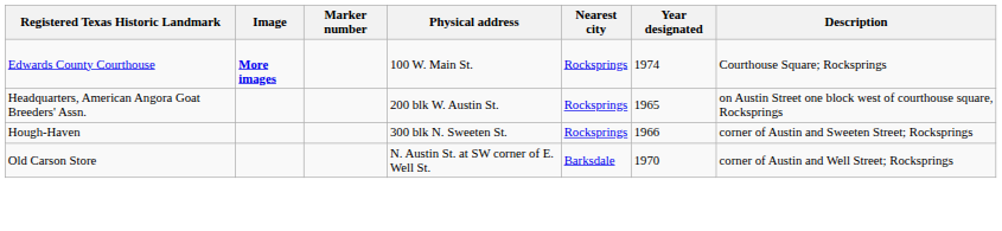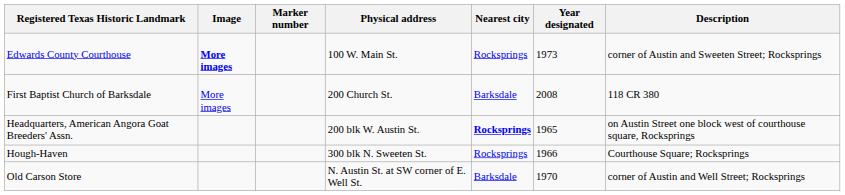Edwards County Courthouse | Year designated: 1974 -> 1973
Edwards County Courthouse | Description: Courthouse Square; Rocksprings -> corner of Austin and Sweeten Street; Rocksprings
+ row: First Baptist Church of Barksdale | More images | 200 Church St. | Barksdale | 2008 | 118 CR 380
Headquarters, American Angora Goat Breeders' Assn. | Nearest city: normal -> bold
Hough-Haven | Description: corner of Austin and Sweeten Street; Rocksprings -> Courthouse Square; Rocksprings
